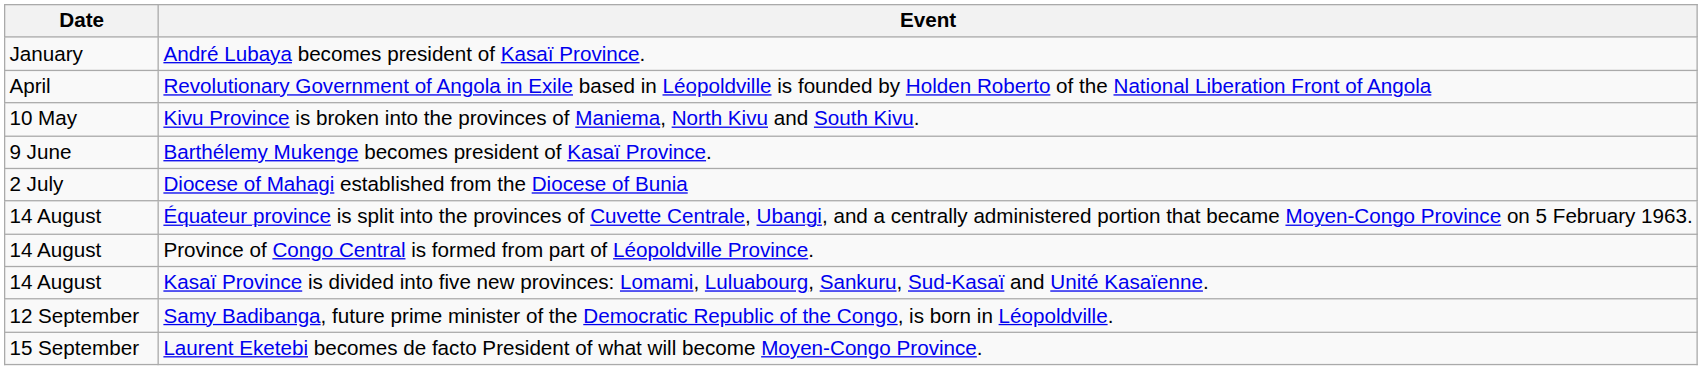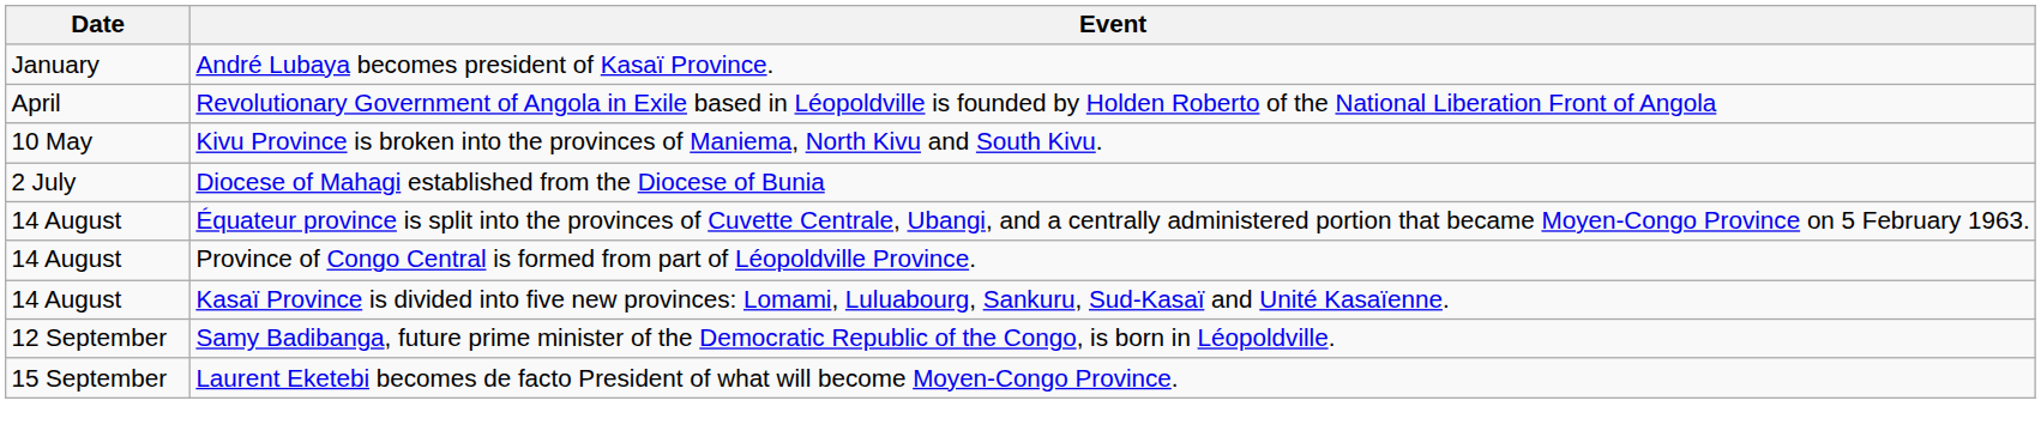- row: 9 June | Barthélemy Mukenge becomes president of Kasaï Province.
